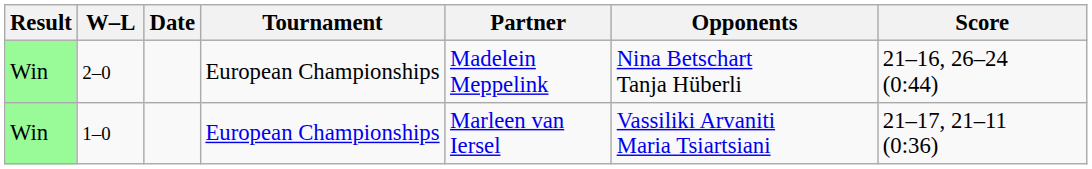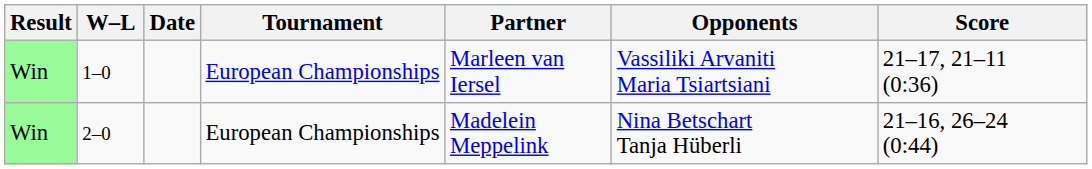rows swapped: 1–0 <-> 2–0
